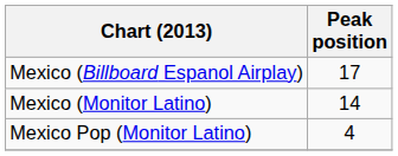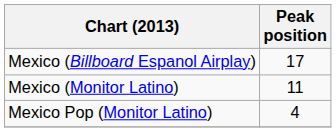Mexico (Monitor Latino) | Peak position: 14 -> 11
